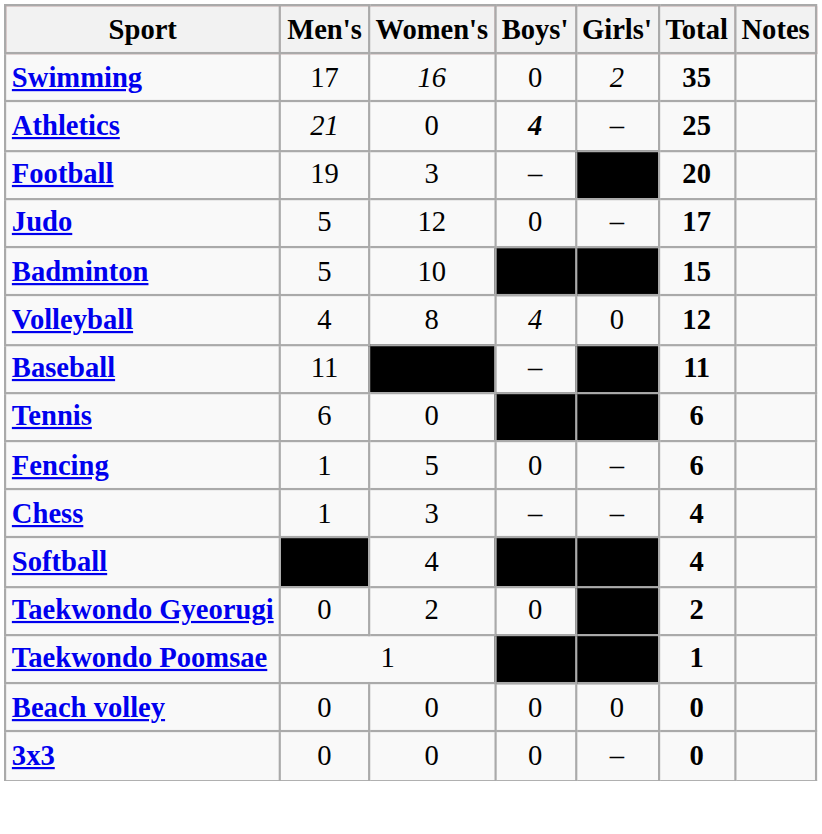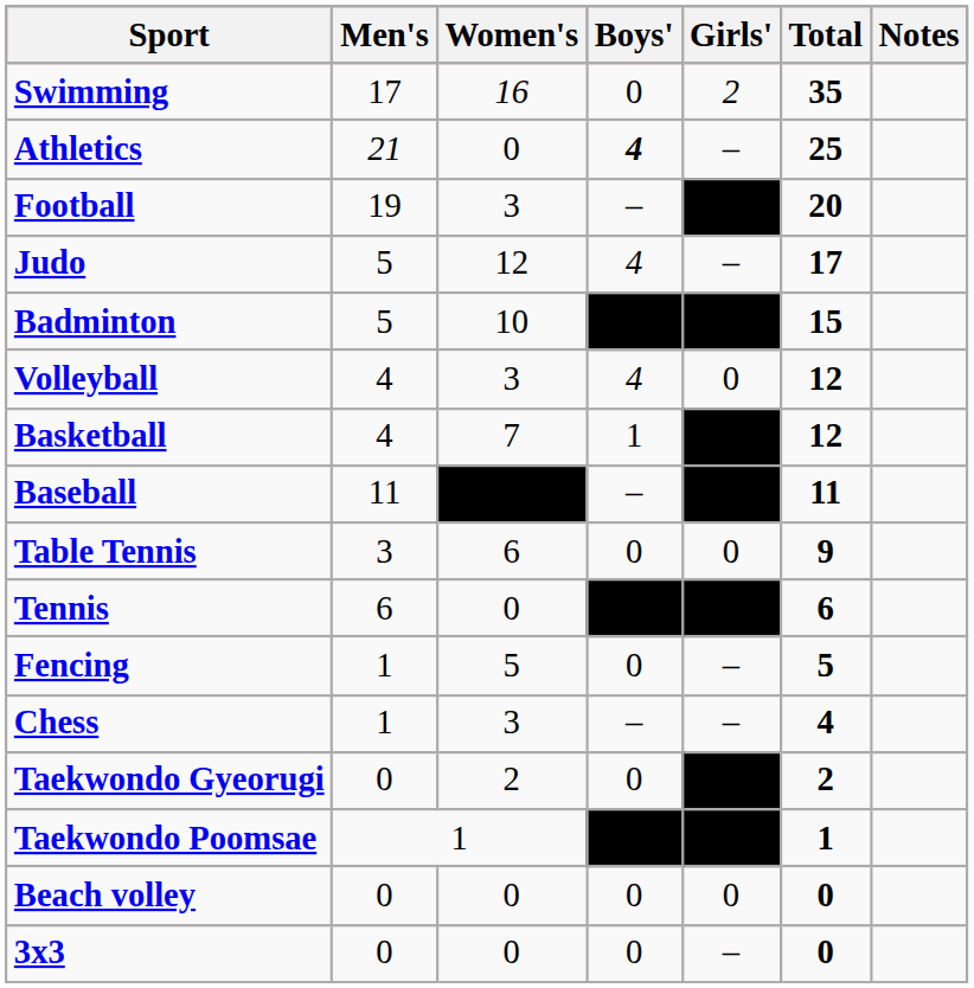Judo | Boys': 0 -> 4
Volleyball | Women's: 8 -> 3
+ row: Basketball | 4 | 7 | 1 | 12
+ row: Table Tennis | 3 | 6 | 0 | 0 | 9
Fencing | Total: 6 -> 5
- row: Softball | 4 | 4
